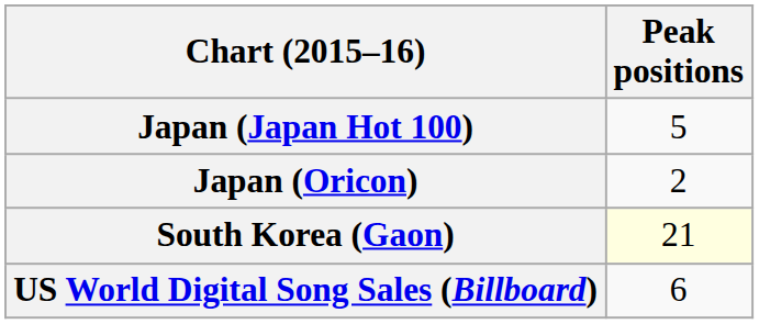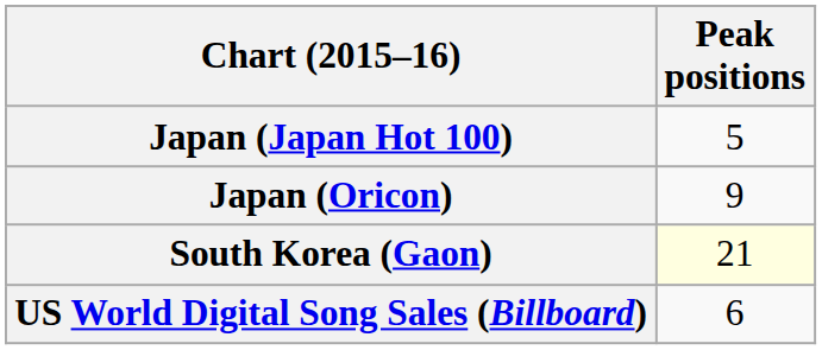Japan (Oricon) | Peak positions: 2 -> 9
